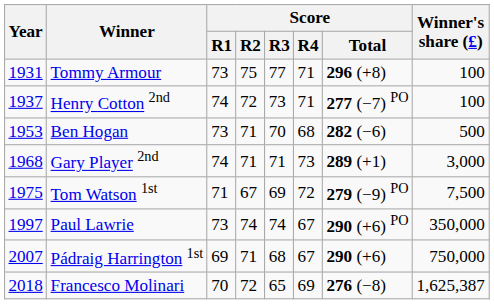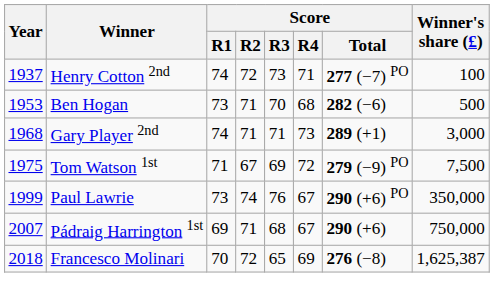- row: 1931 | Tommy Armour | 73 | 75 | 77 | 71 | 296 (+8) | 100
Paul Lawrie | Year: 1997 -> 1999
Paul Lawrie | Score / R3: 74 -> 76
